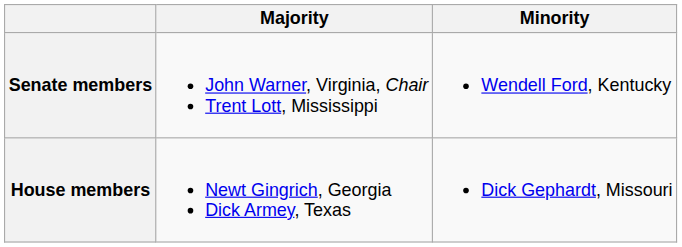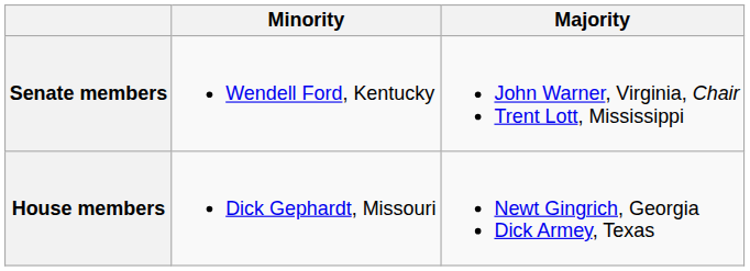columns swapped: Majority <-> Minority
